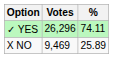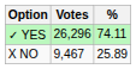X NO | Votes: 9,469 -> 9,467
